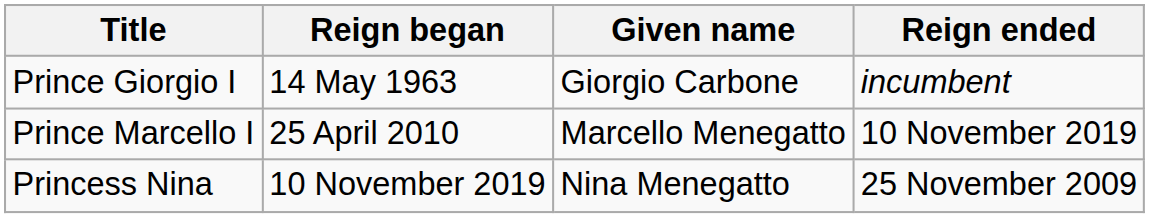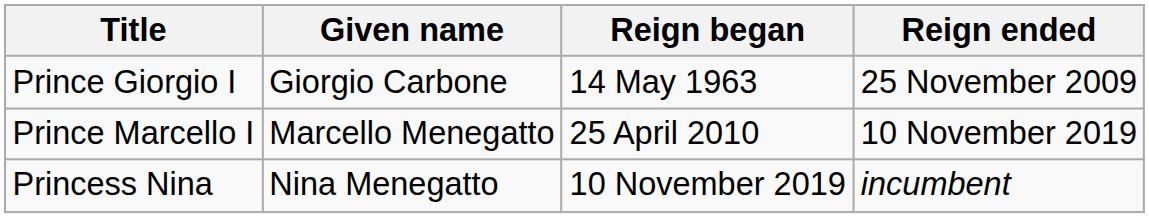columns swapped: Given name <-> Reign began
Prince Giorgio I | Reign ended: incumbent -> 25 November 2009
Princess Nina | Reign ended: 25 November 2009 -> incumbent
